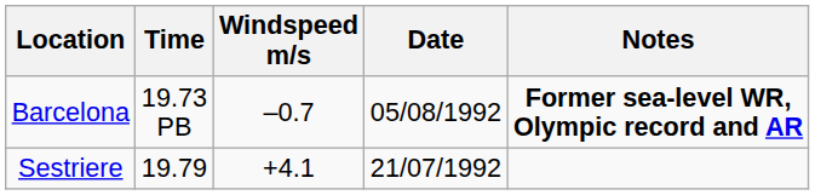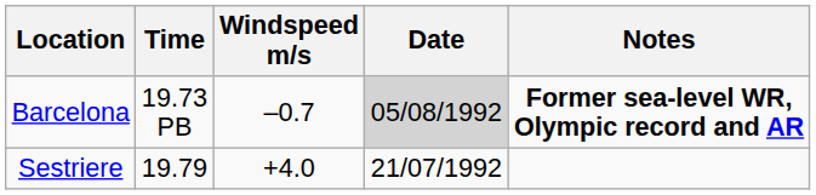Barcelona | Date: no background -> lightgrey background
Sestriere | Windspeed m/s: +4.1 -> +4.0
